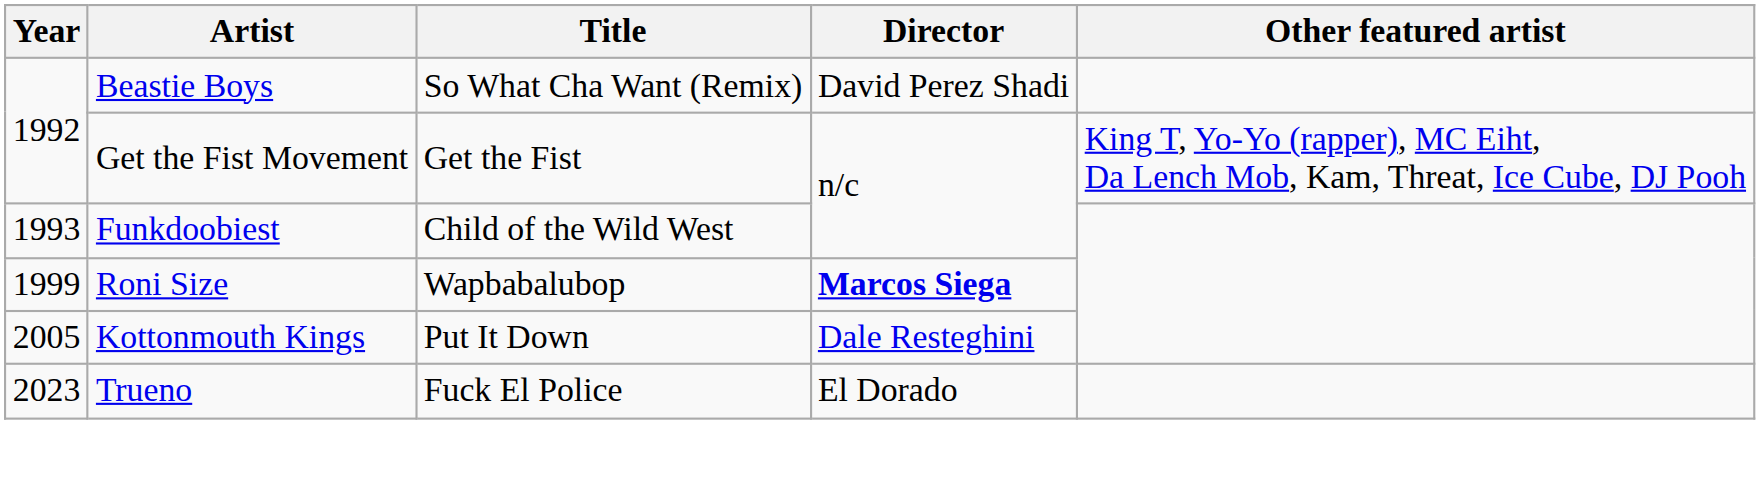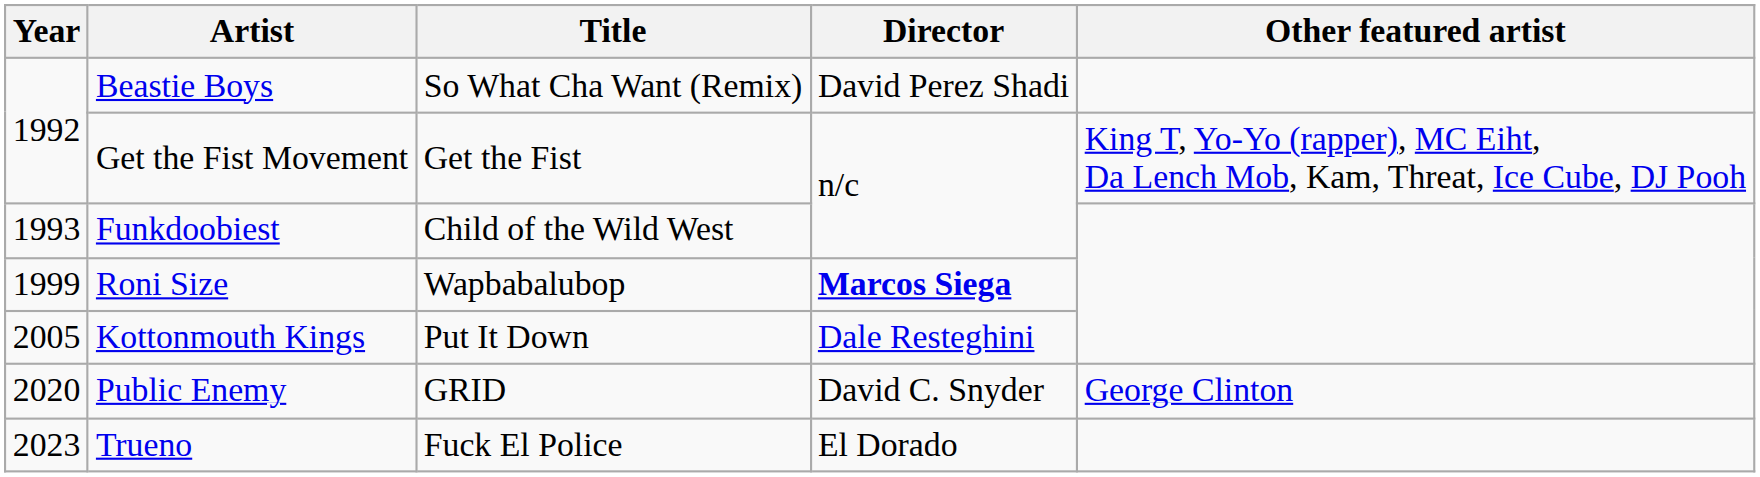+ row: 2020 | Public Enemy | GRID | David C. Snyder | George Clinton
